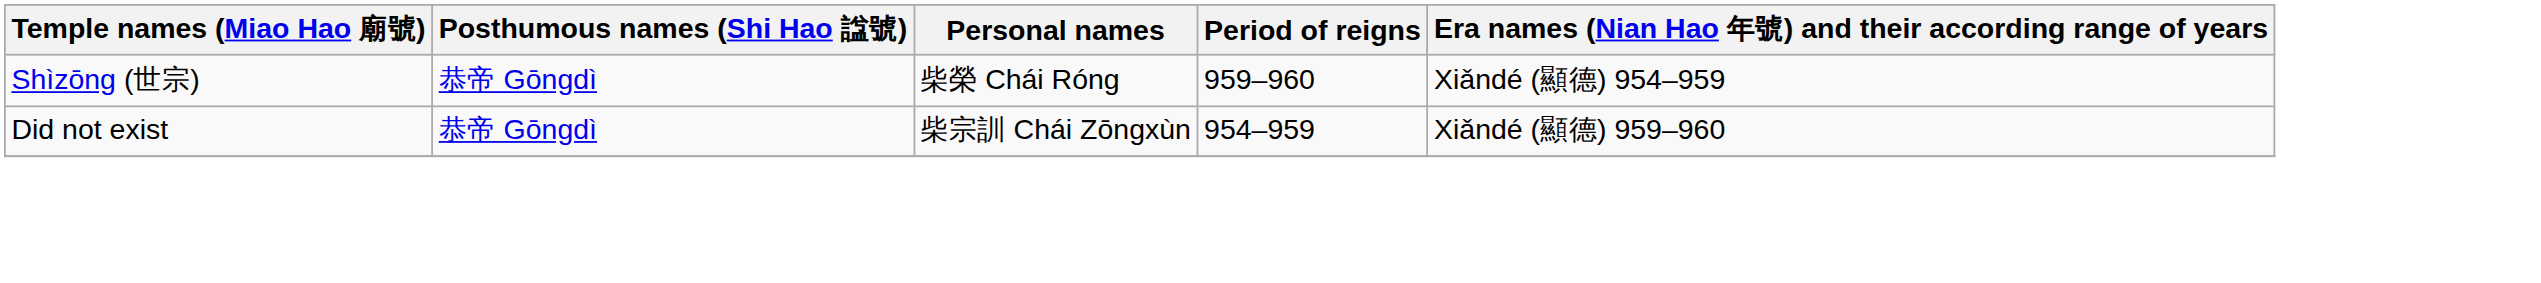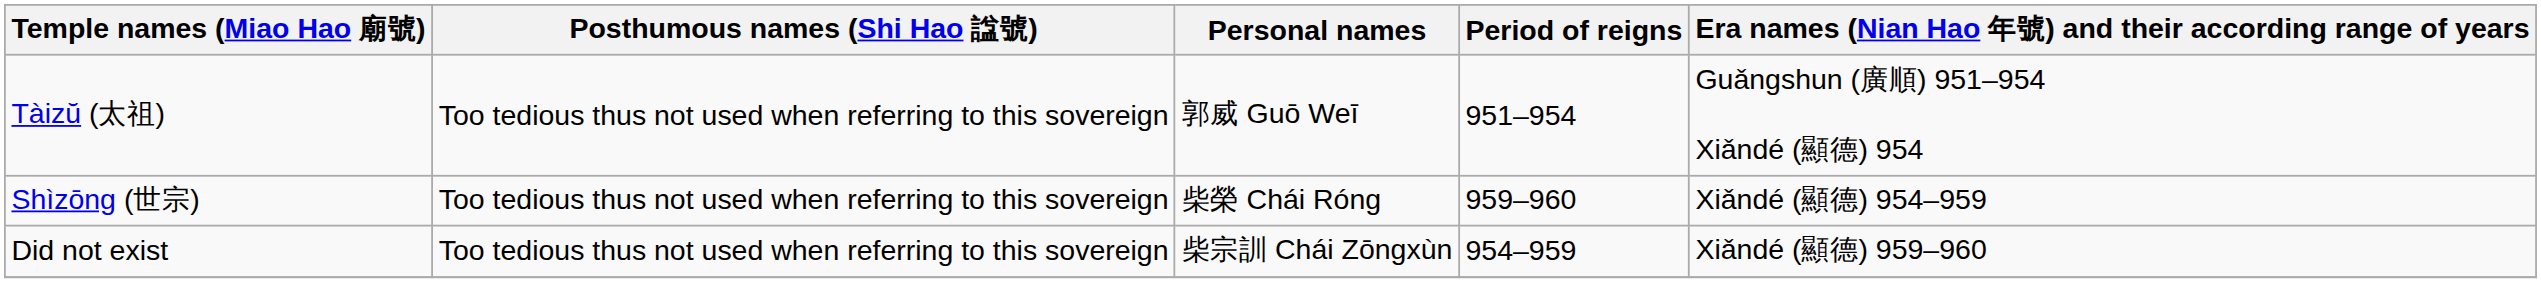+ row: Tàizŭ (太祖) | Too tedious thus not used when referring to this sovereign | 郭威 Guō Weī | 951–954 | Guǎngshun (廣順) 951–954 Xiǎndé (顯德) 954
Shìzōng (世宗) | Posthumous names (Shi Hao 諡號): 恭帝 Gōngdì -> Too tedious thus not used when referring to this sovereign
Did not exist | Posthumous names (Shi Hao 諡號): 恭帝 Gōngdì -> Too tedious thus not used when referring to this sovereign
